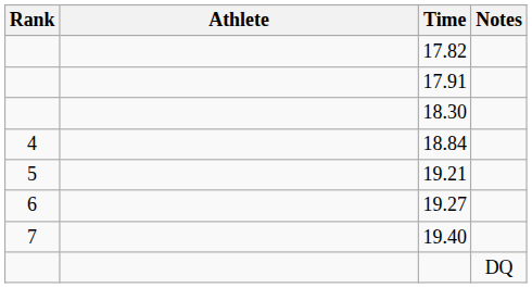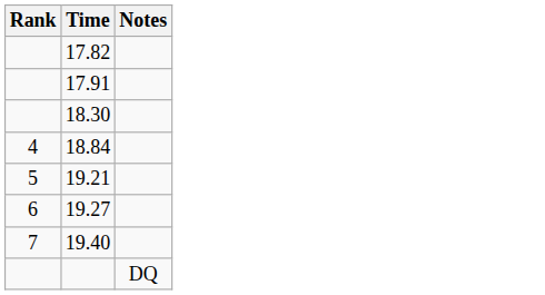- column: Athlete
